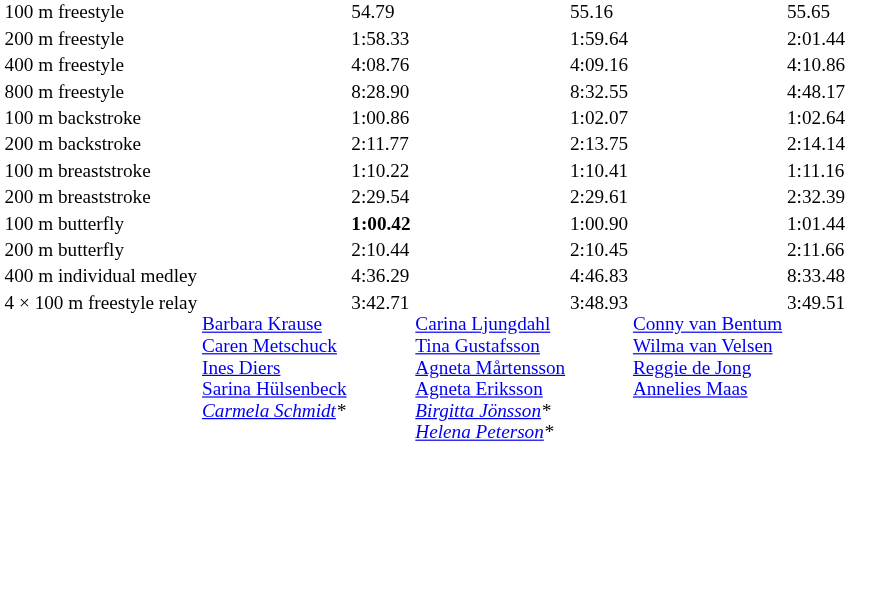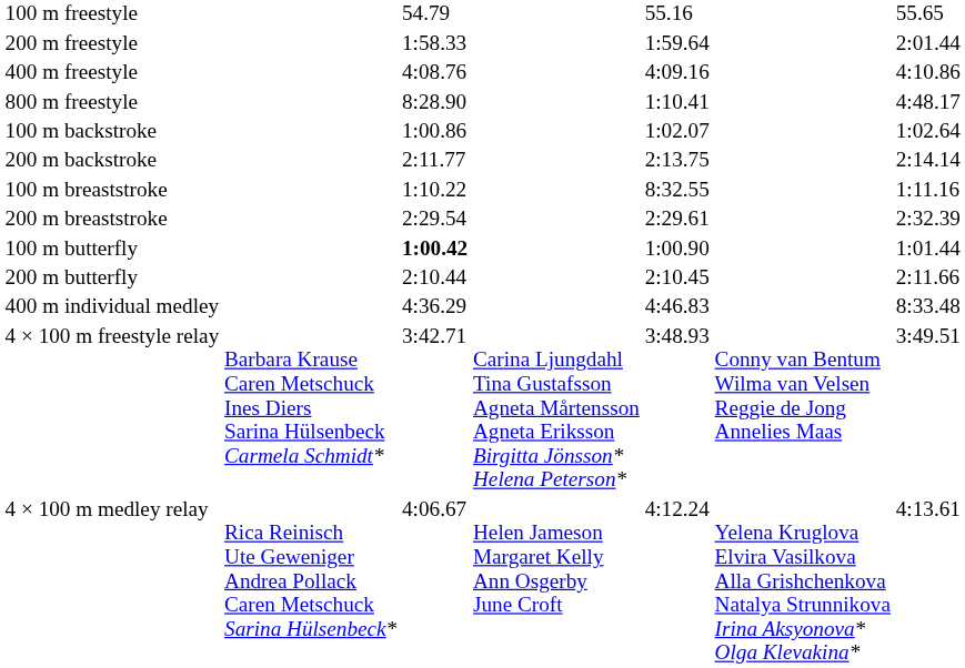800 m freestyle | column 5: 8:32.55 -> 1:10.41
100 m breaststroke | column 5: 1:10.41 -> 8:32.55
+ row: 4 × 100 m medley relay | Rica Reinisch Ute Geweniger Andrea Pollack Caren Metschuck Sarina Hülsenbeck* | 4:06.67 | Helen Jameson Margaret Kelly Ann Osgerby June Croft | 4:12.24 | Yelena Kruglova Elvira Vasilkova Alla Grishchenkova Natalya Strunnikova Irina Aksyonova* Olga Klevakina* | 4:13.61
